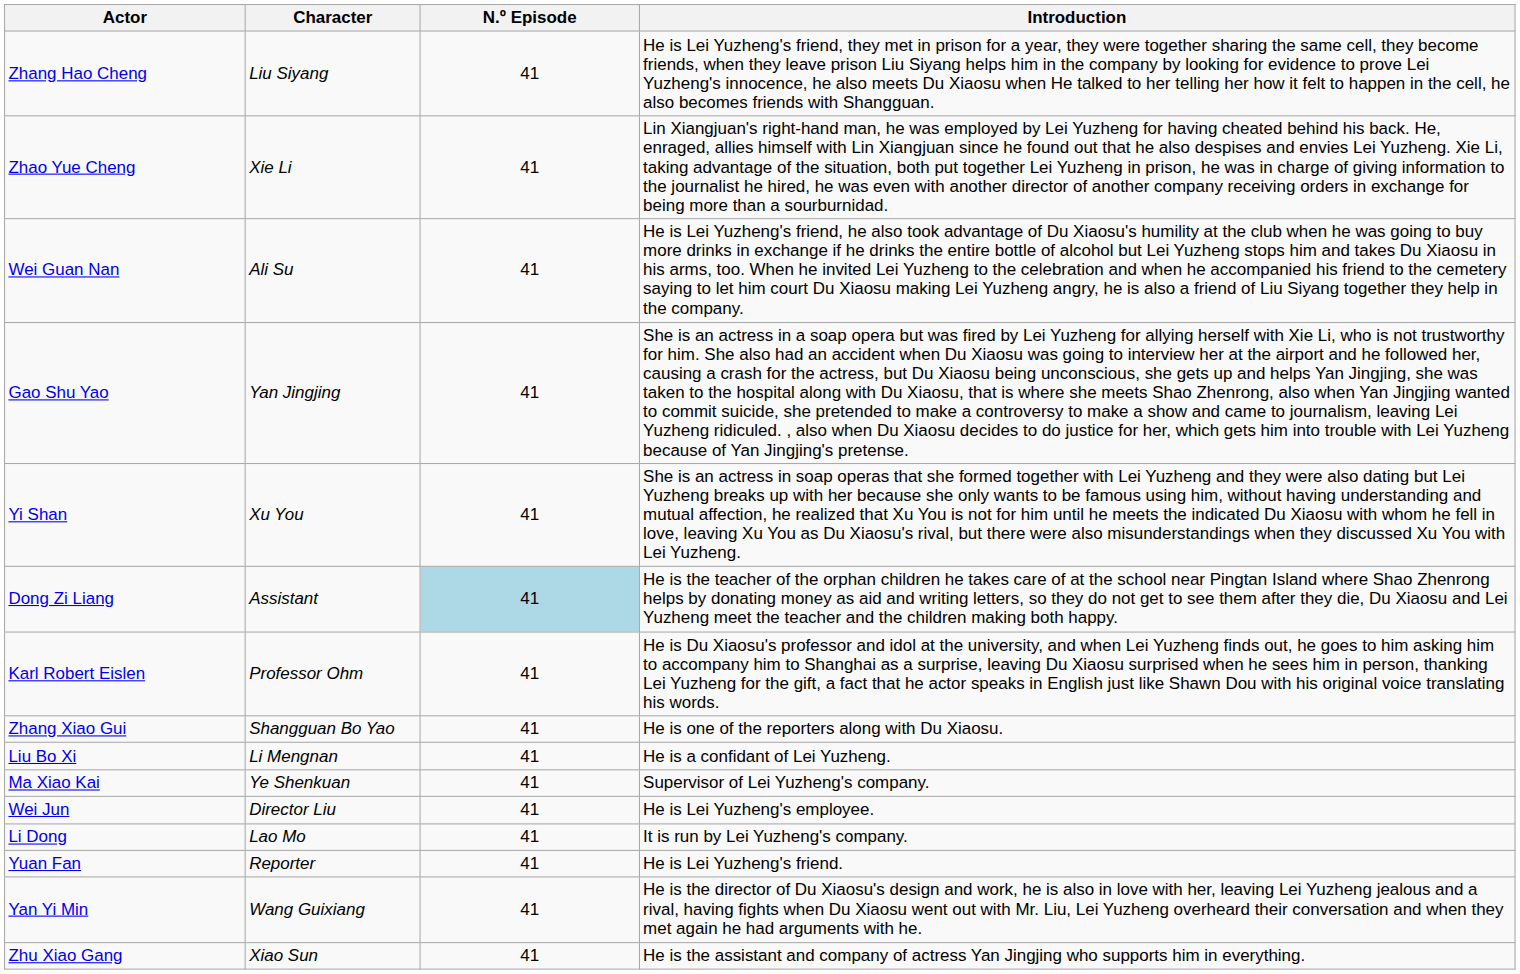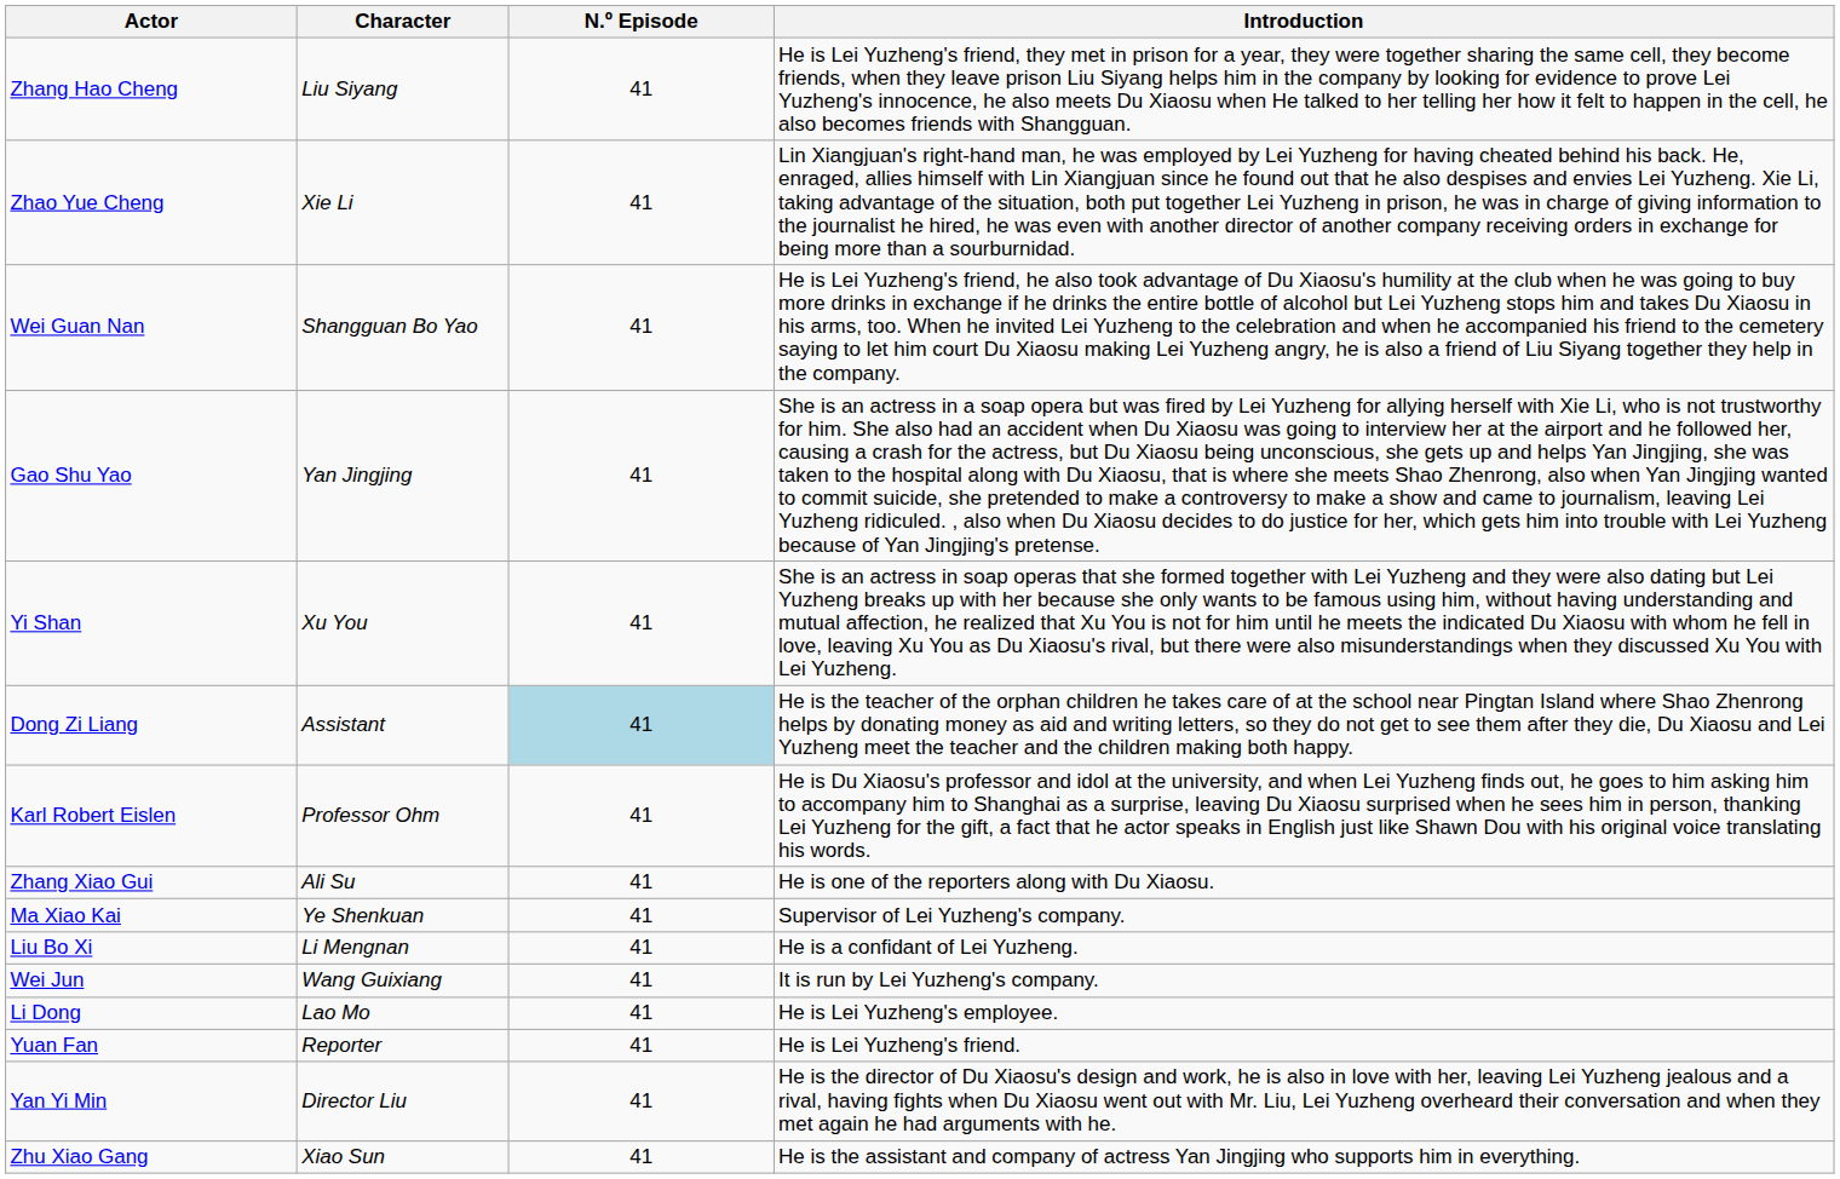Wei Guan Nan | Character: Ali Su -> Shangguan Bo Yao
Zhang Xiao Gui | Character: Shangguan Bo Yao -> Ali Su
rows swapped: Ma Xiao Kai <-> Liu Bo Xi
Wei Jun | Character: Director Liu -> Wang Guixiang
Wei Jun | Introduction: He is Lei Yuzheng's employee. -> It is run by Lei Yuzheng's company.
Li Dong | Introduction: It is run by Lei Yuzheng's company. -> He is Lei Yuzheng's employee.
Yan Yi Min | Character: Wang Guixiang -> Director Liu
